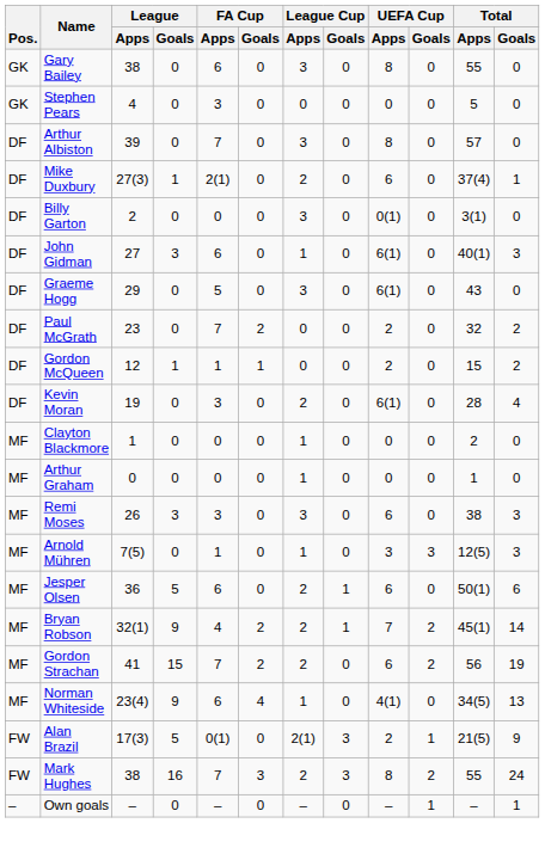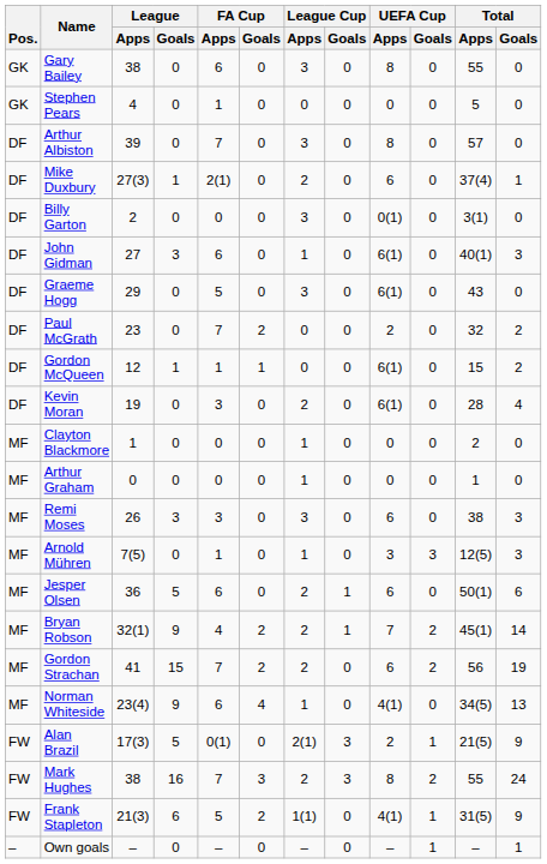Stephen Pears | FA Cup / Apps: 3 -> 1
Gordon McQueen | UEFA Cup / Apps: 2 -> 6(1)
+ row: FW | Frank Stapleton | 21(3) | 6 | 5 | 2 | 1(1) | 0 | 4(1) | 1 | 31(5) | 9
